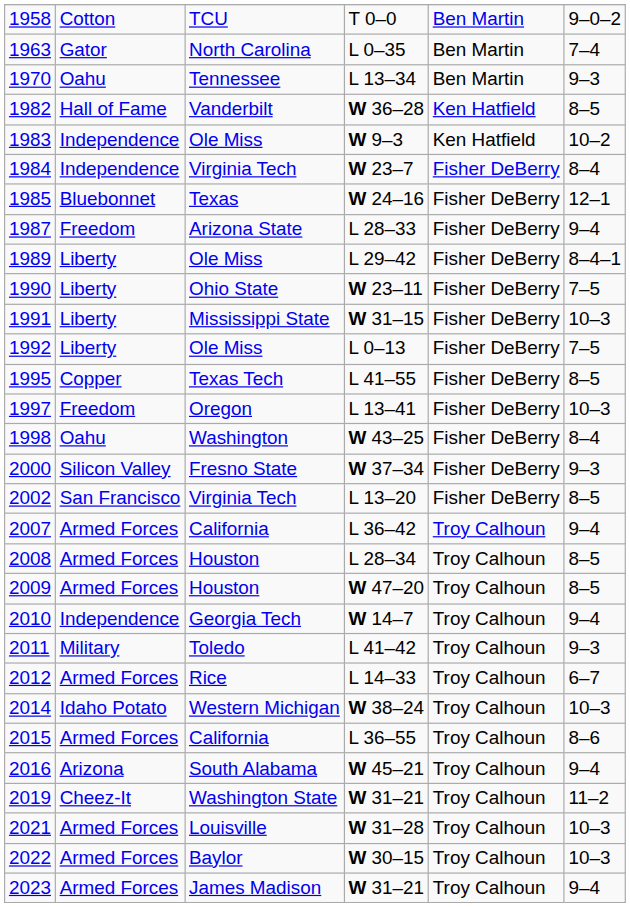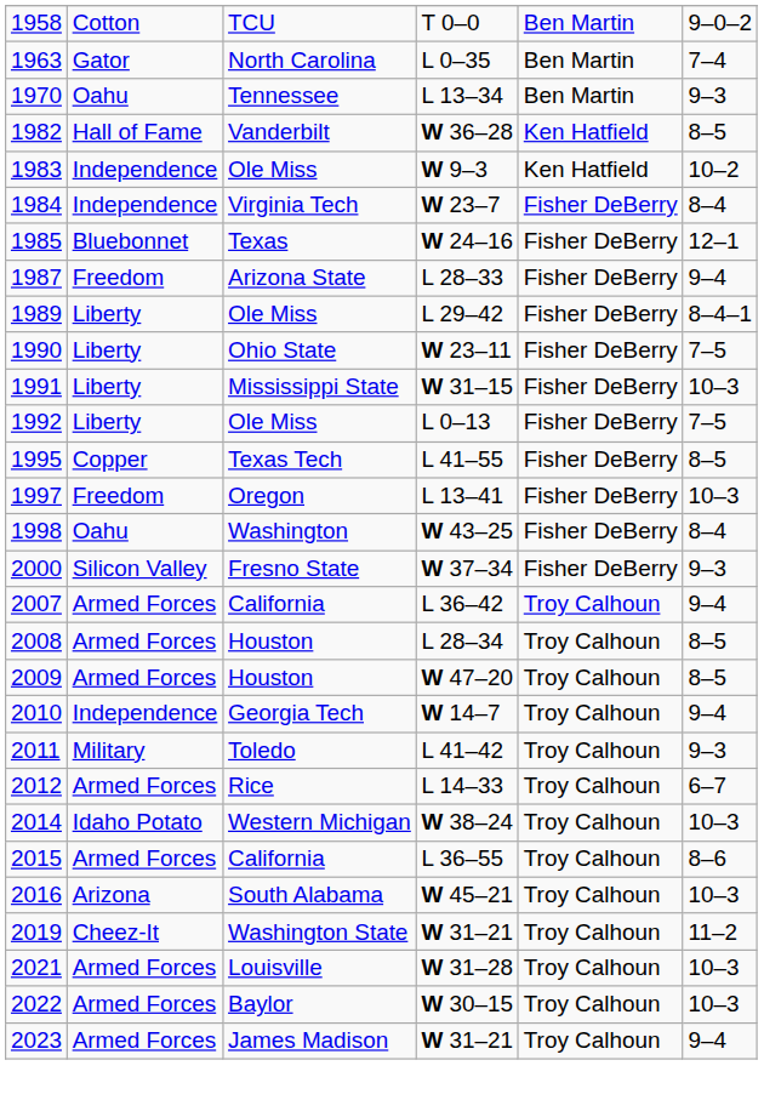- row: 2002 | San Francisco | Virginia Tech | L 13–20 | Fisher DeBerry | 8–5
2016 | column 6: 9–4 -> 10–3
